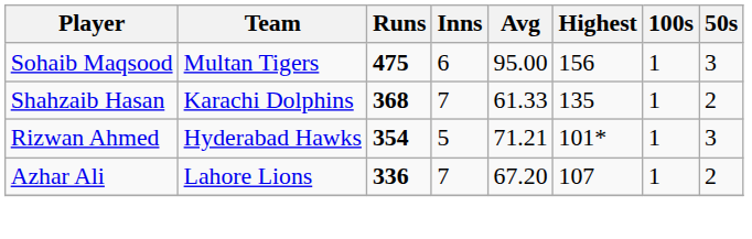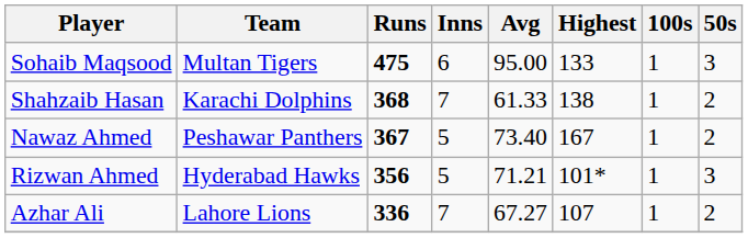Sohaib Maqsood | Highest: 156 -> 133
Shahzaib Hasan | Highest: 135 -> 138
+ row: Nawaz Ahmed | Peshawar Panthers | 367 | 5 | 73.40 | 167 | 1 | 2
Rizwan Ahmed | Runs: 354 -> 356
Azhar Ali | Avg: 67.20 -> 67.27
